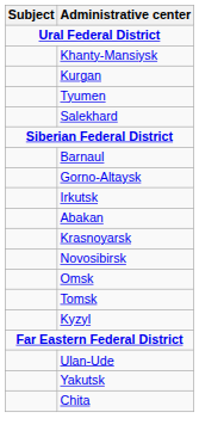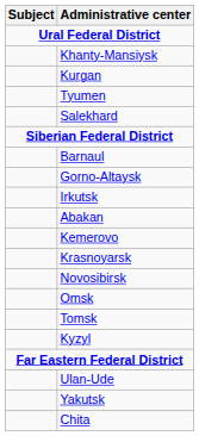+ row: Kemerovo
